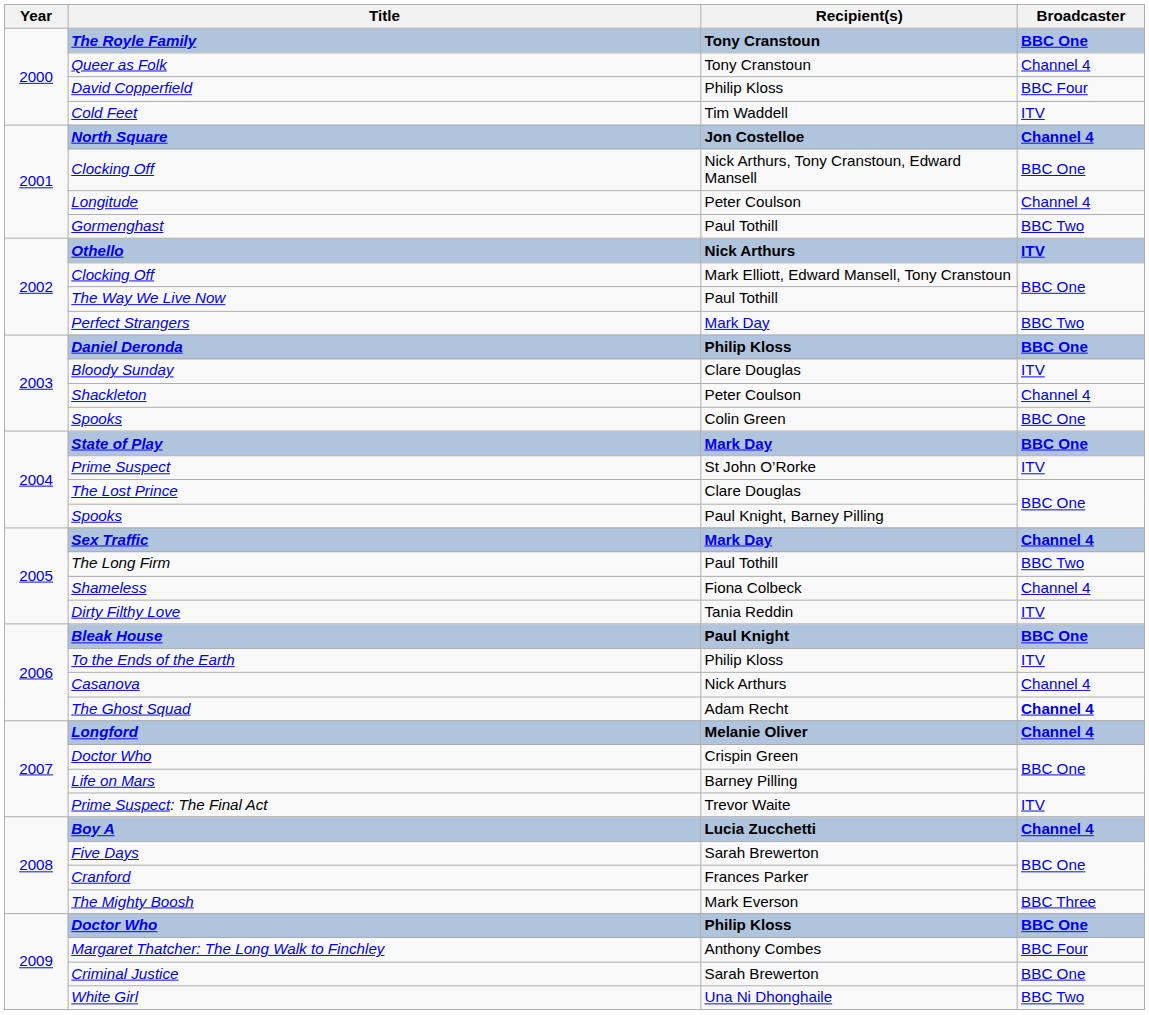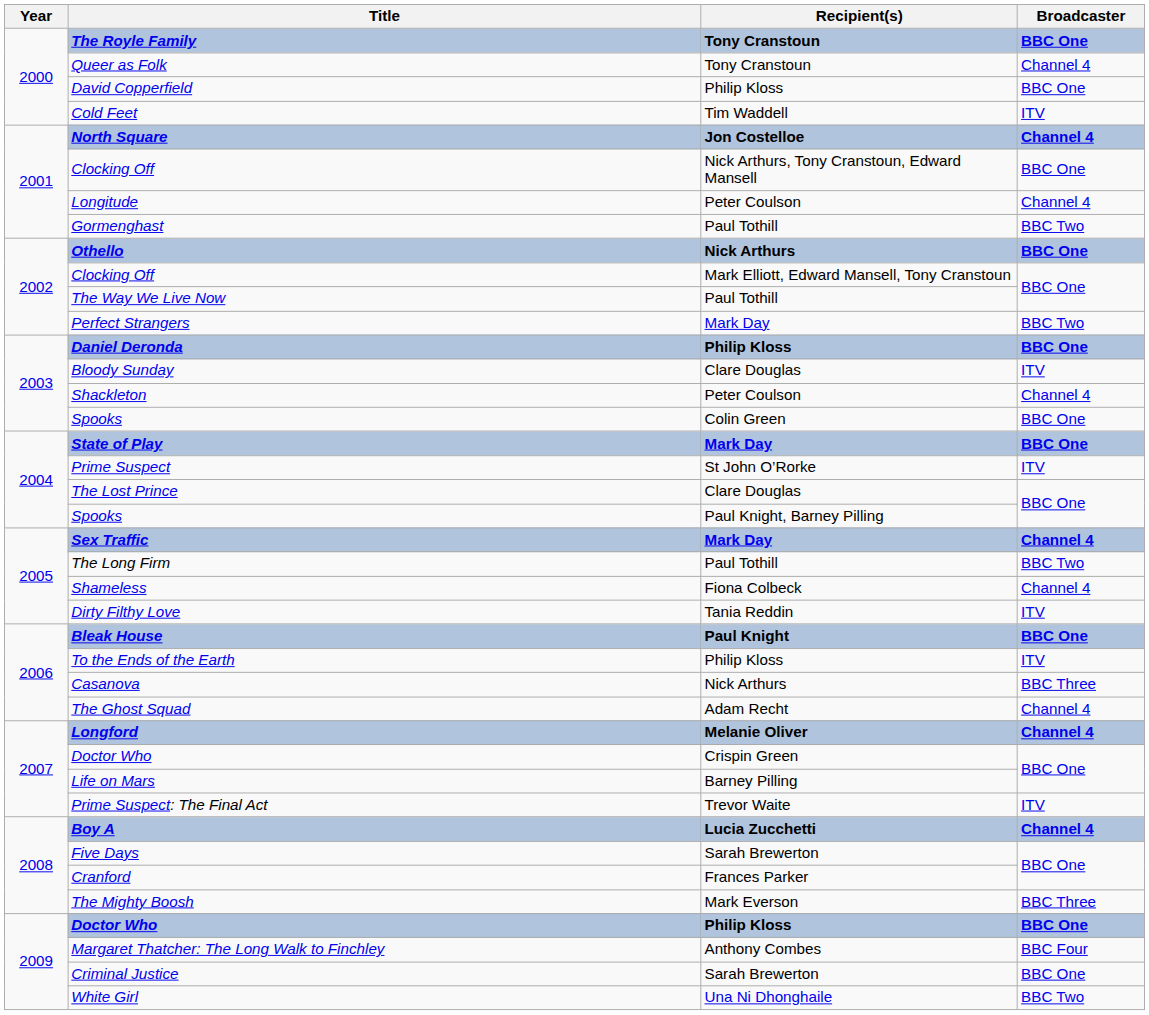David Copperfield | Broadcaster: BBC Four -> BBC One
Othello | Broadcaster: ITV -> BBC One
Casanova | Broadcaster: Channel 4 -> BBC Three
The Ghost Squad | Broadcaster: bold -> normal
